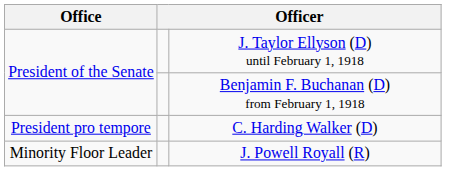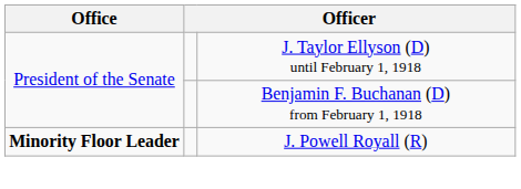- row: President pro tempore | C. Harding Walker (D)
J. Powell Royall (R) | Office: normal -> bold
